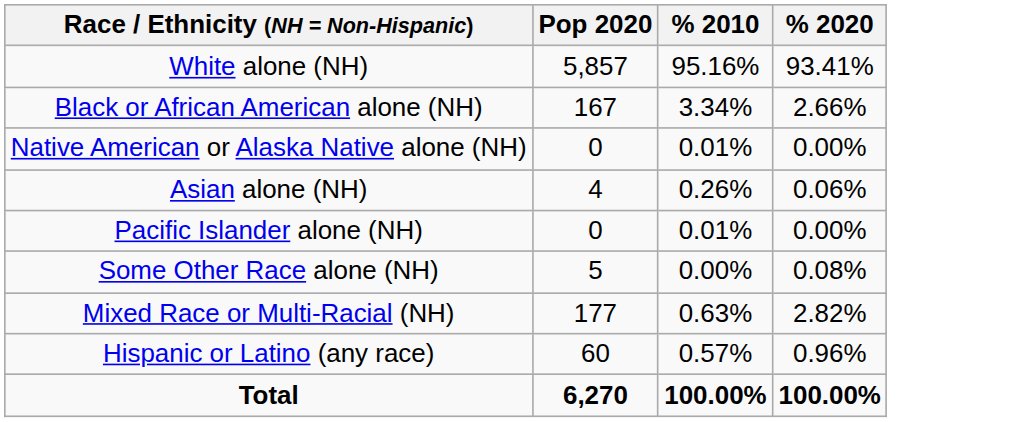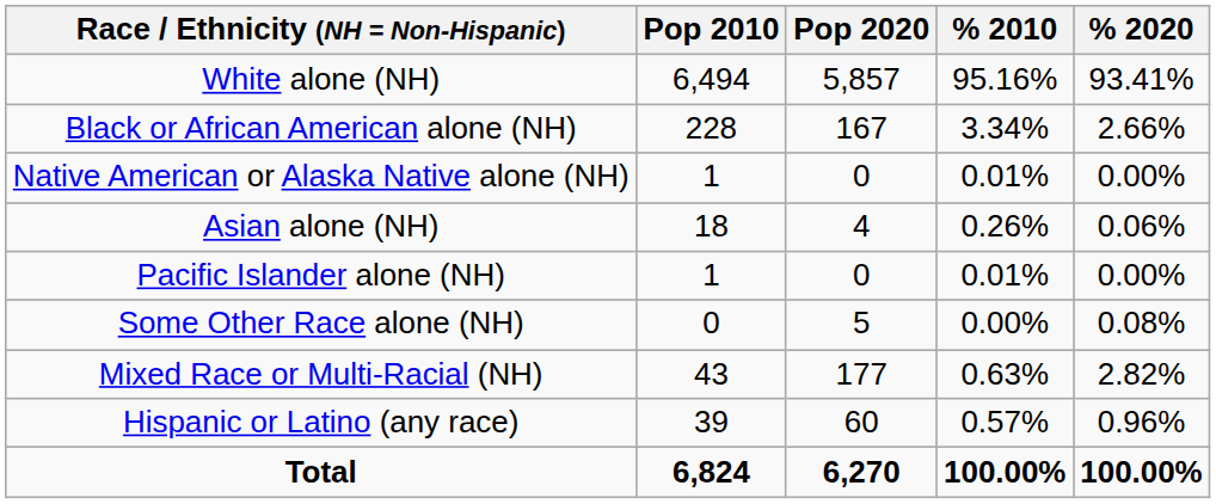+ column: Pop 2010 | 6,494 | 228 | 1 | 18 | 1 | 0 | 43 | 39 | 6,824
